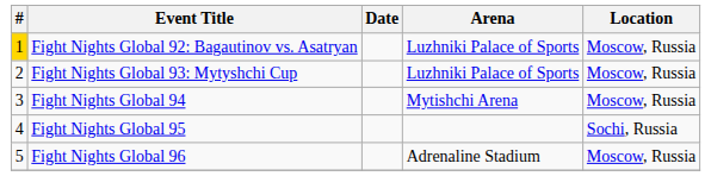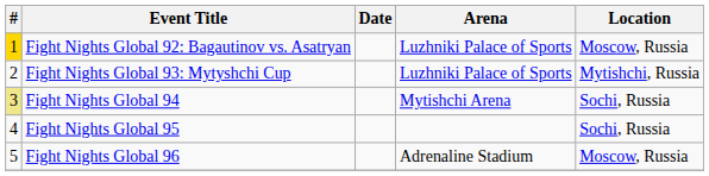Fight Nights Global 93: Mytyshchi Cup | Location: Moscow, Russia -> Mytishchi, Russia
Fight Nights Global 94 | #: no background -> khaki background
Fight Nights Global 94 | Location: Moscow, Russia -> Sochi, Russia
